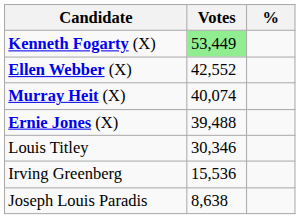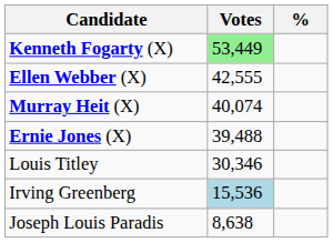Ellen Webber (X) | Votes: 42,552 -> 42,555
Irving Greenberg | Votes: no background -> lightblue background
